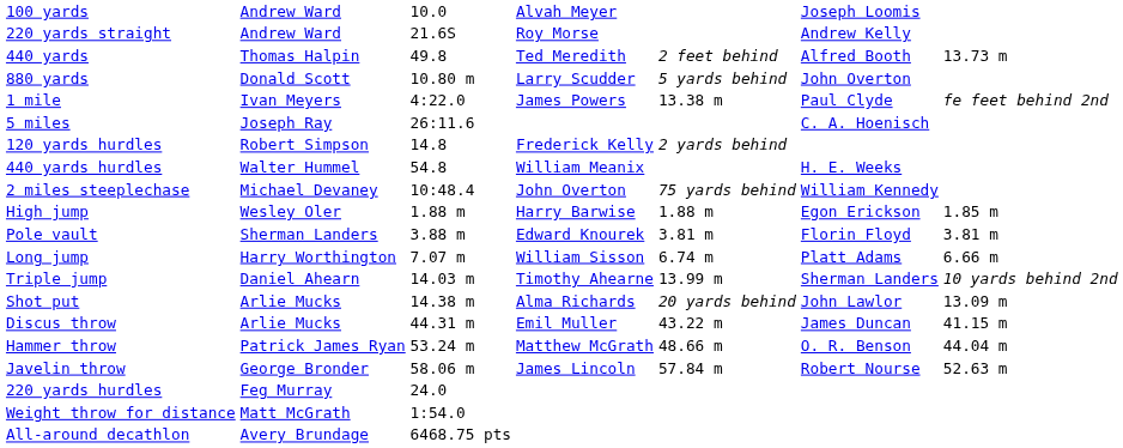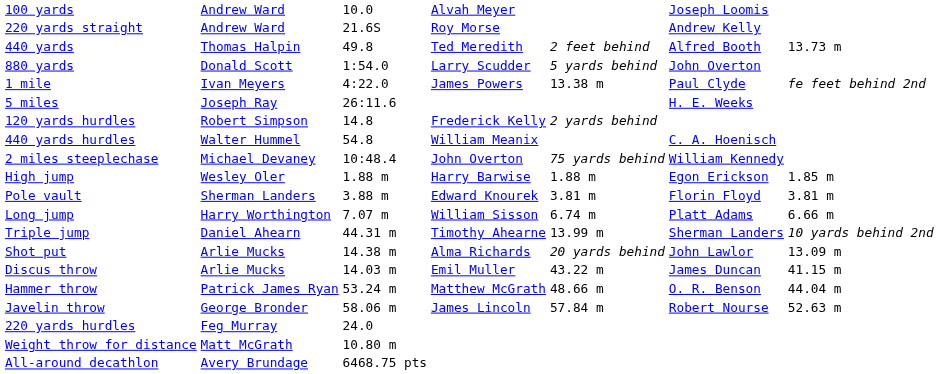880 yards | column 3: 10.80 m -> 1:54.0
5 miles | column 6: C. A. Hoenisch -> H. E. Weeks
440 yards hurdles | column 6: H. E. Weeks -> C. A. Hoenisch
Triple jump | column 3: 14.03 m -> 44.31 m
Discus throw | column 3: 44.31 m -> 14.03 m
Weight throw for distance | column 3: 1:54.0 -> 10.80 m
